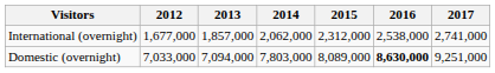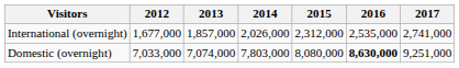International (overnight) | 2014: 2,062,000 -> 2,026,000
International (overnight) | 2016: 2,538,000 -> 2,535,000
Domestic (overnight) | 2013: 7,094,000 -> 7,074,000
Domestic (overnight) | 2015: 8,089,000 -> 8,080,000
